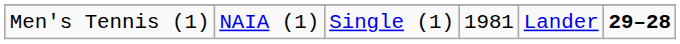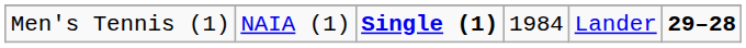Men's Tennis (1) | column 3: normal -> bold
Men's Tennis (1) | column 4: 1981 -> 1984
